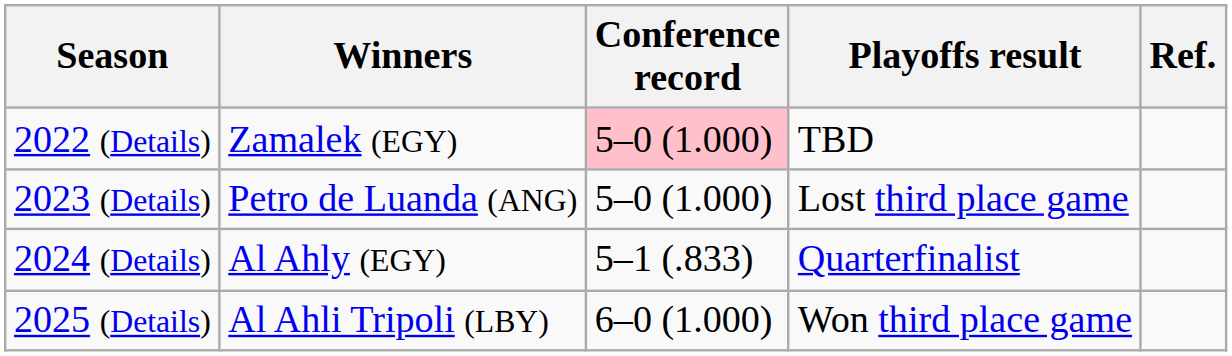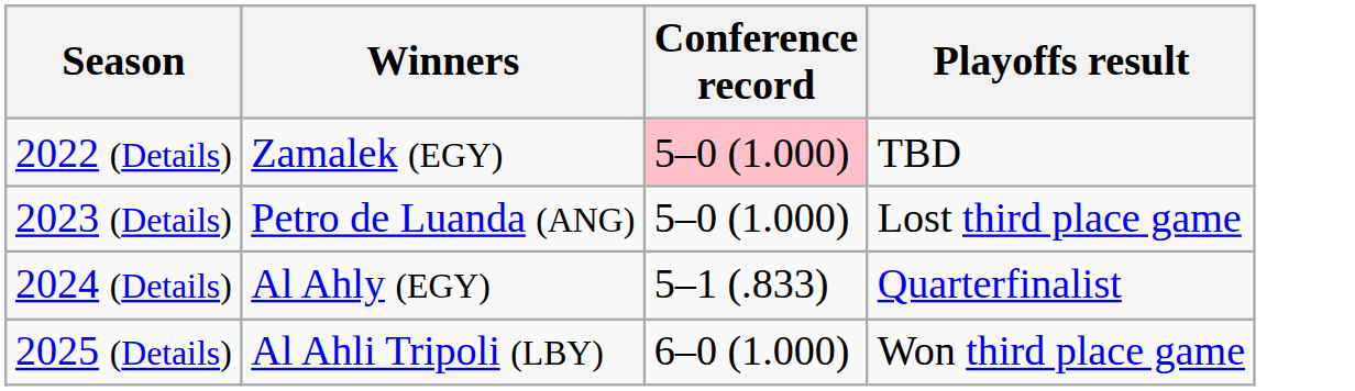- column: Ref.
